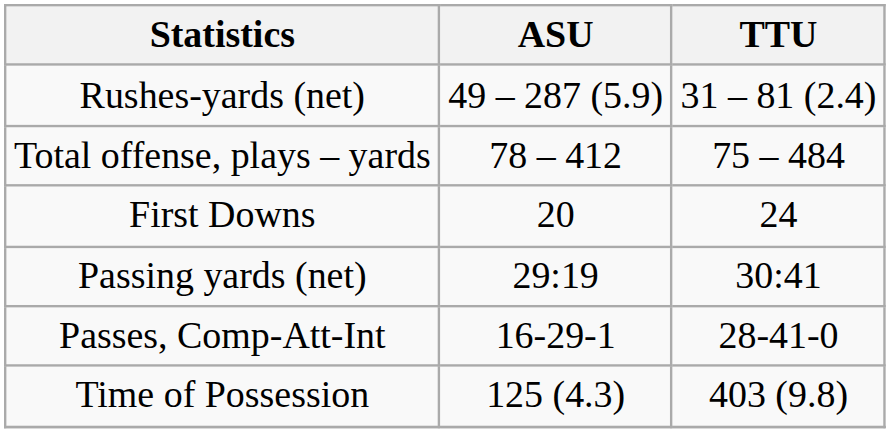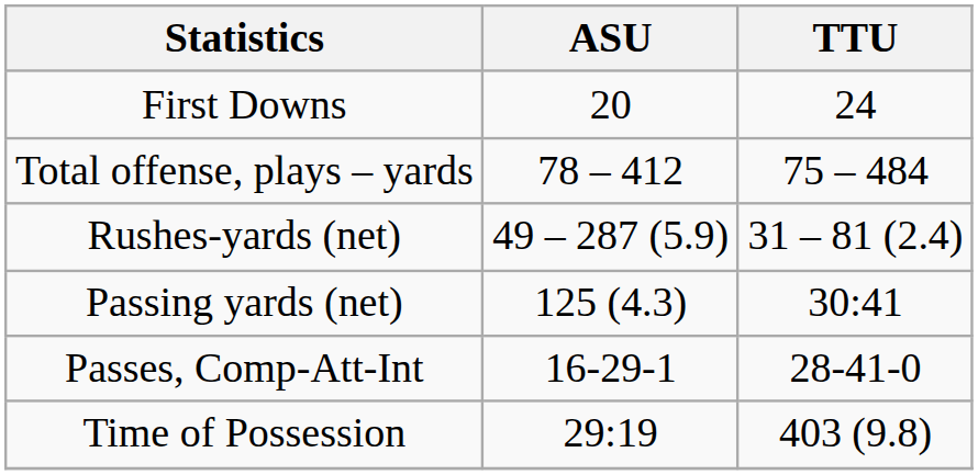rows swapped: First Downs <-> Rushes-yards (net)
Passing yards (net) | ASU: 29:19 -> 125 (4.3)
Time of Possession | ASU: 125 (4.3) -> 29:19
